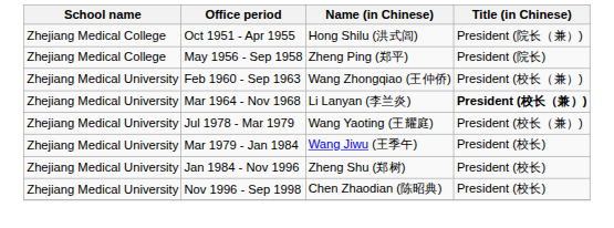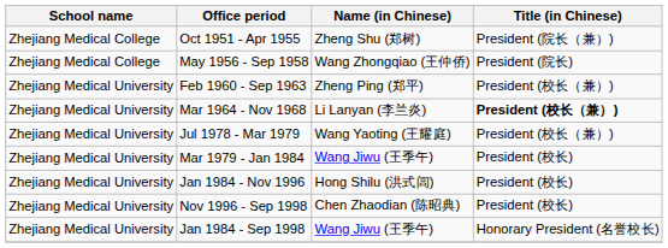Oct 1951 - Apr 1955 | Name (in Chinese): Hong Shilu (洪式闾) -> Zheng Shu (郑树)
May 1956 - Sep 1958 | Name (in Chinese): Zheng Ping (郑平) -> Wang Zhongqiao (王仲侨)
Feb 1960 - Sep 1963 | Name (in Chinese): Wang Zhongqiao (王仲侨) -> Zheng Ping (郑平)
Jan 1984 - Nov 1996 | Name (in Chinese): Zheng Shu (郑树) -> Hong Shilu (洪式闾)
+ row: Zhejiang Medical University | Jan 1984 - Sep 1998 | Wang Jiwu (王季午) | Honorary President (名誉校长)
